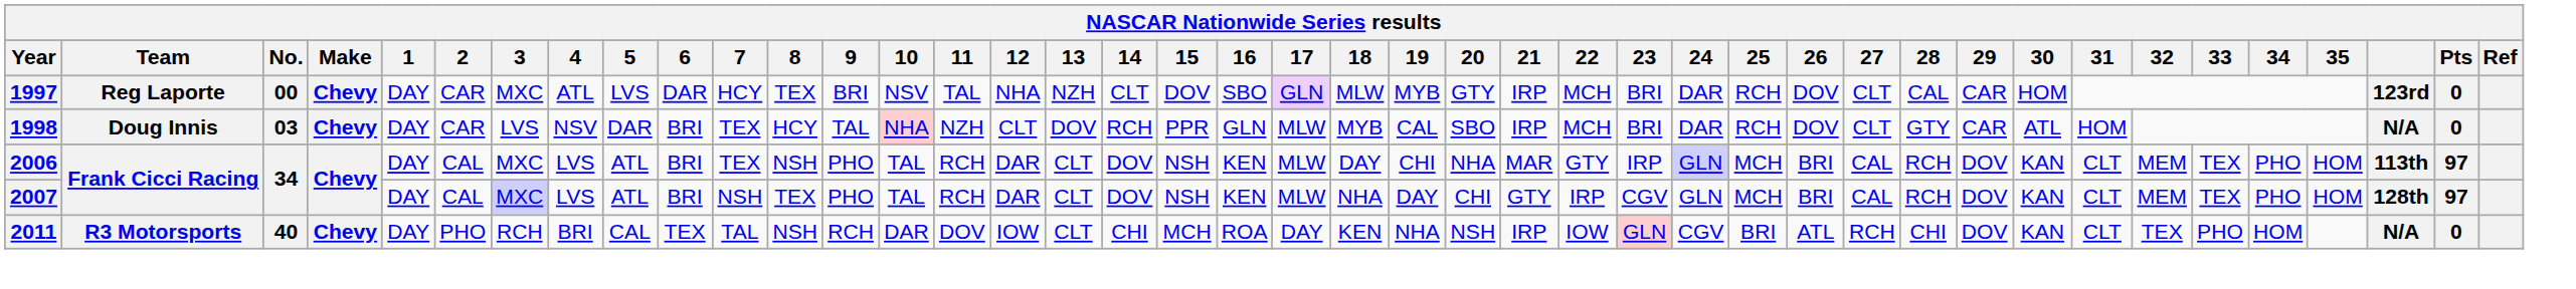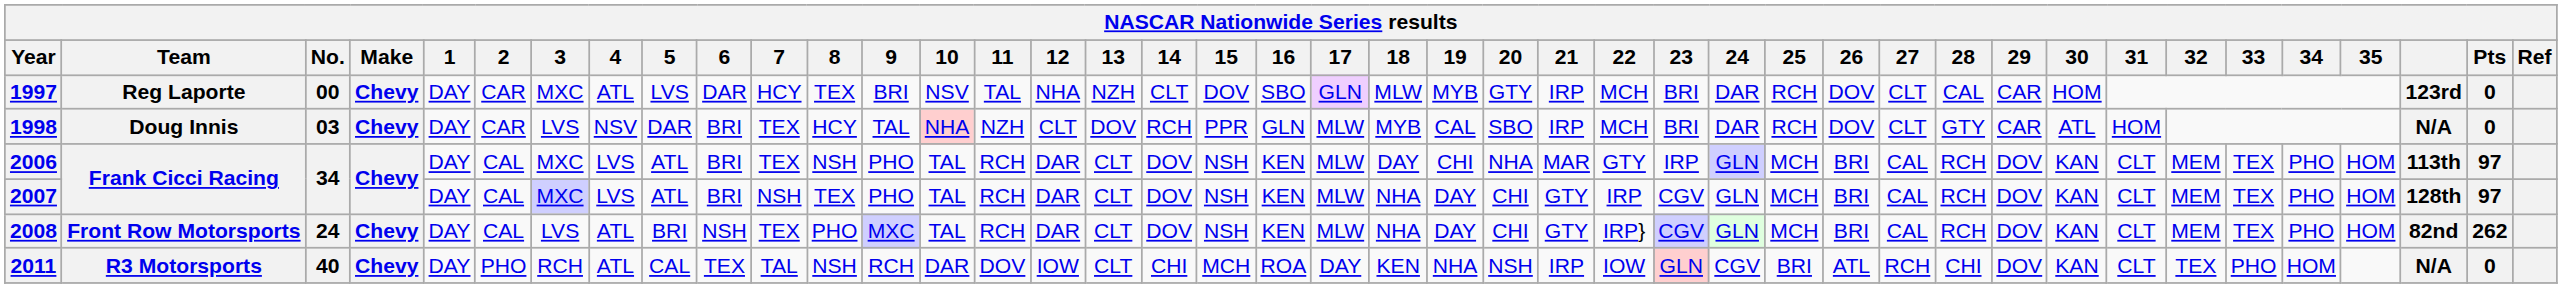+ row: 2008 | Front Row Motorsports | 24 | Chevy | DAY | CAL | LVS | ATL | BRI | NSH | TEX | PHO | MXC | TAL | RCH | DAR | CLT | DOV | NSH | KEN | MLW | NHA | DAY | CHI | GTY | IRP} | CGV | GLN | MCH | BRI | CAL | RCH | DOV | KAN | CLT | MEM | TEX | PHO | HOM | 82nd | 262
2011 | 4: BRI -> ATL
